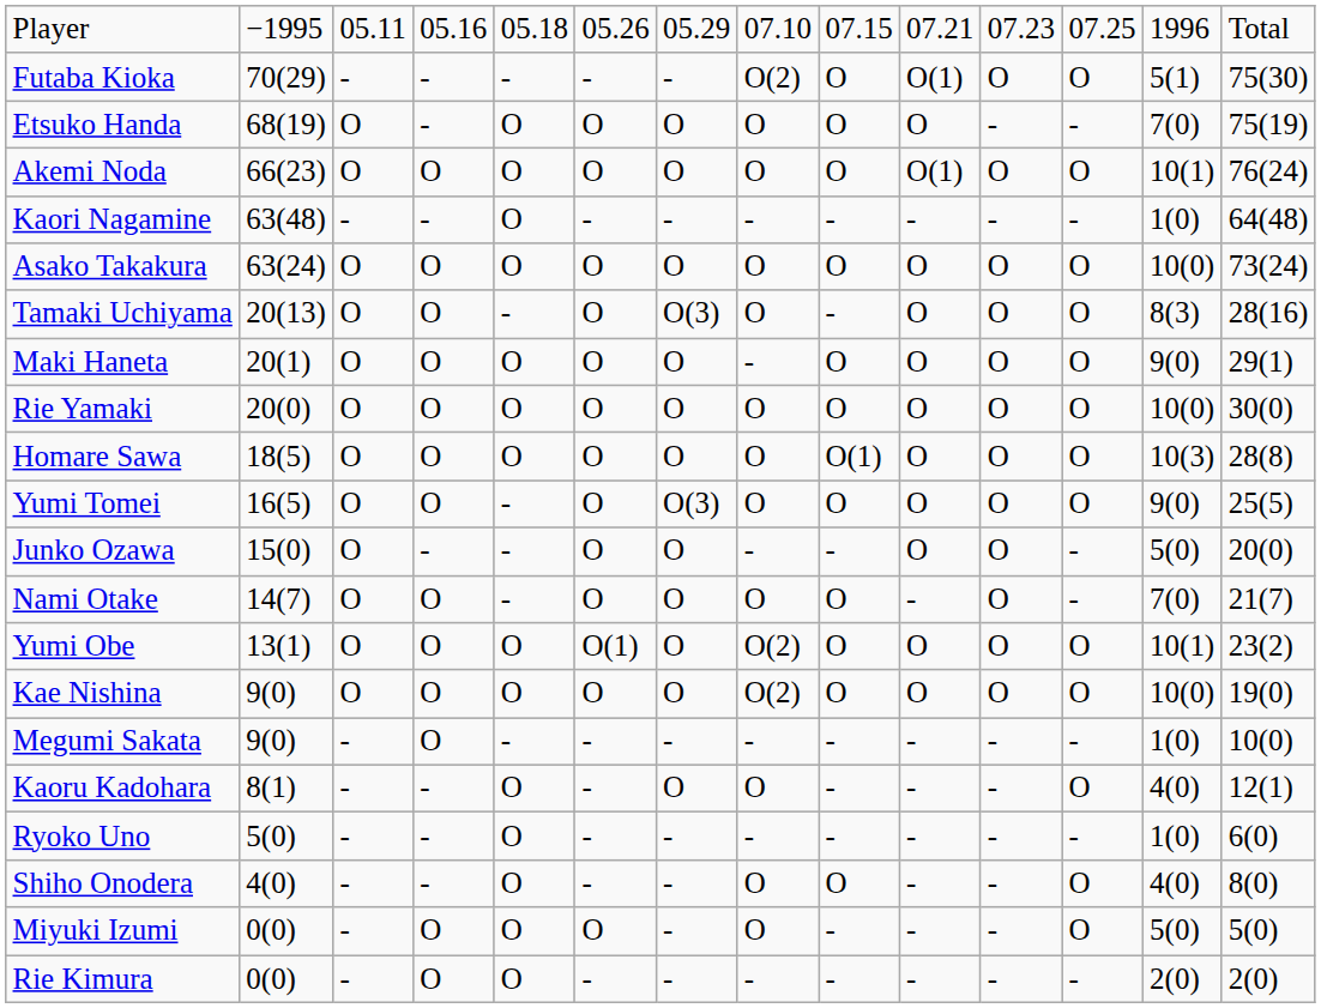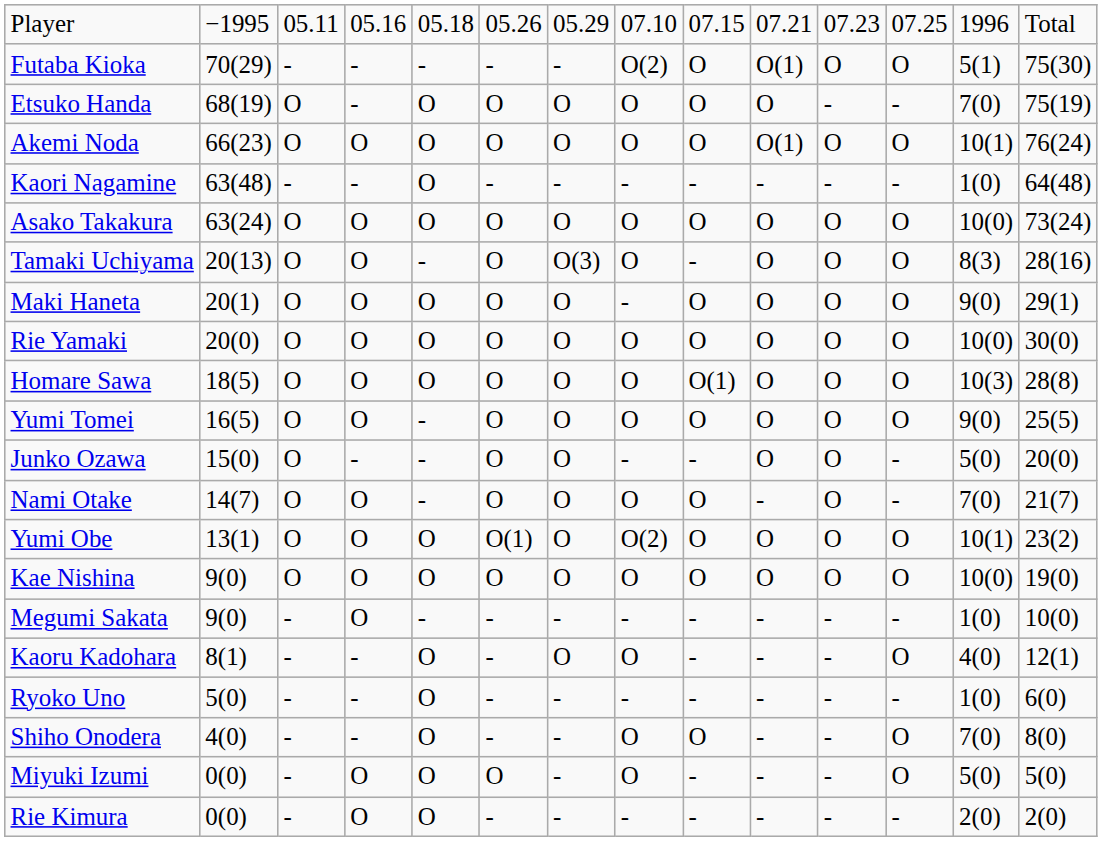Yumi Tomei | column 7: O(3) -> O
Kae Nishina | column 8: O(2) -> O
Shiho Onodera | column 13: 4(0) -> 7(0)
